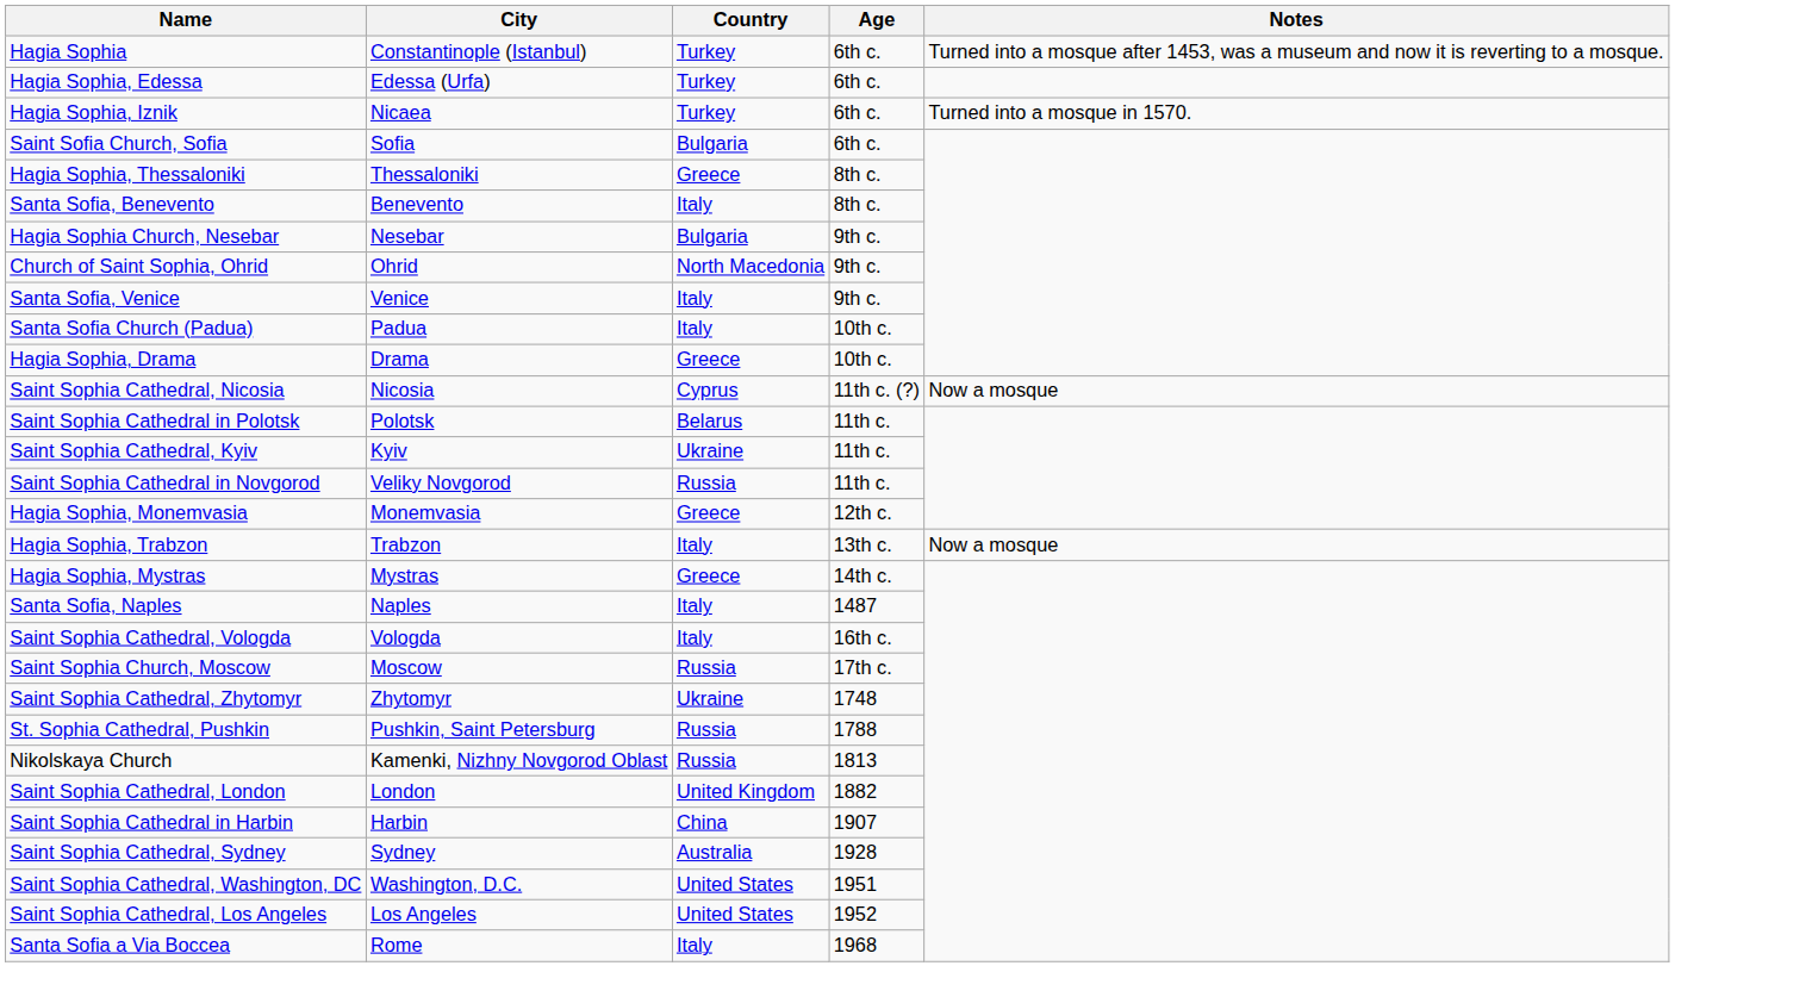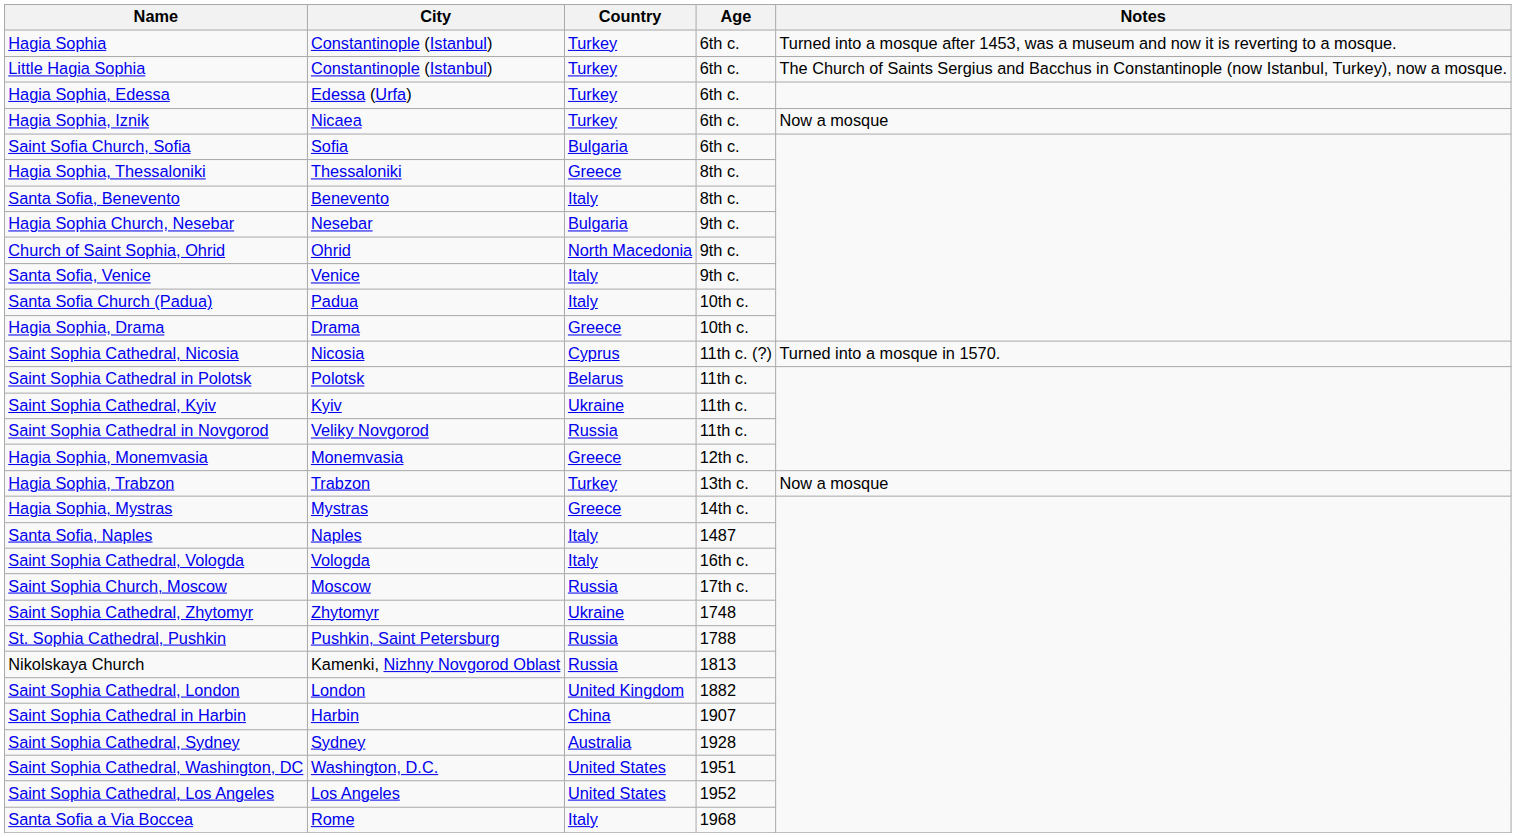+ row: Little Hagia Sophia | Constantinople (Istanbul) | Turkey | 6th c. | The Church of Saints Sergius and Bacchus in Constantinople (now Istanbul, Turkey), now a mosque.
Hagia Sophia, Iznik | Notes: Turned into a mosque in 1570. -> Now a mosque
Saint Sophia Cathedral, Nicosia | Notes: Now a mosque -> Turned into a mosque in 1570.
Hagia Sophia, Trabzon | Country: Italy -> Turkey
